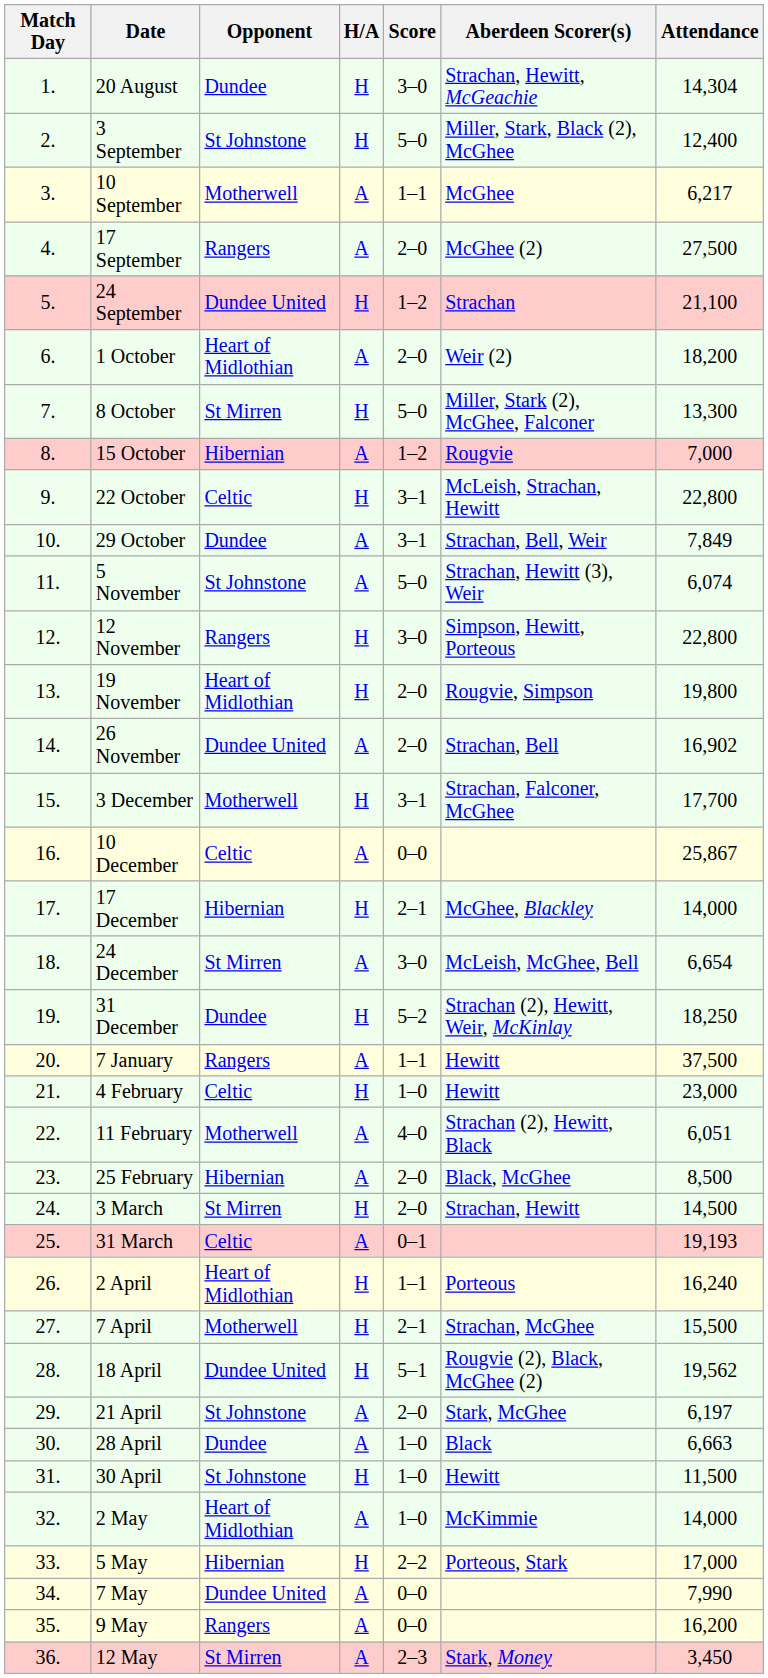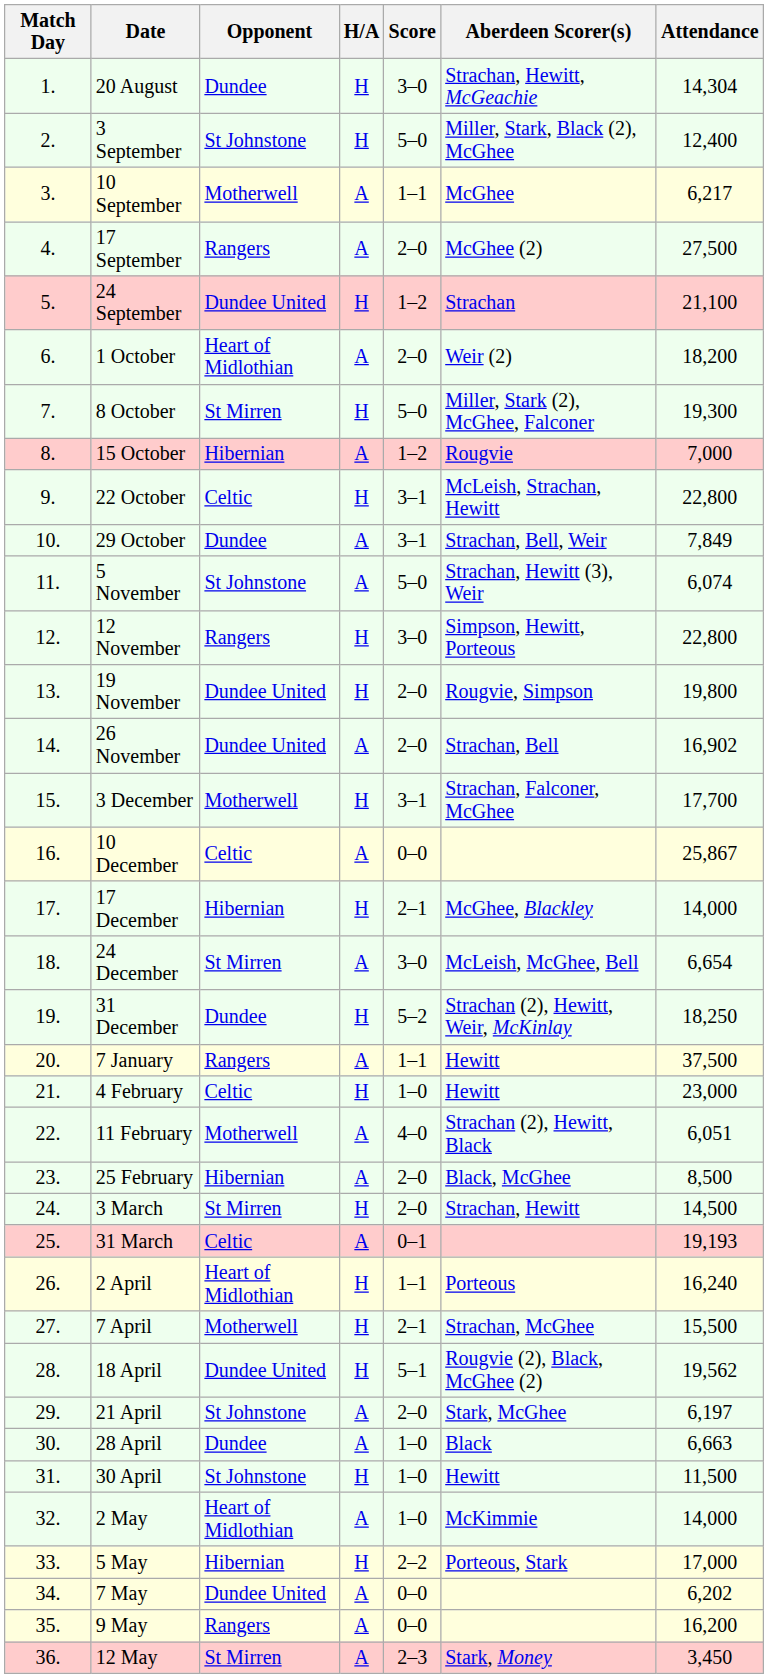8 October | Attendance: 13,300 -> 19,300
19 November | Opponent: Heart of Midlothian -> Dundee United
7 May | Attendance: 7,990 -> 6,202
